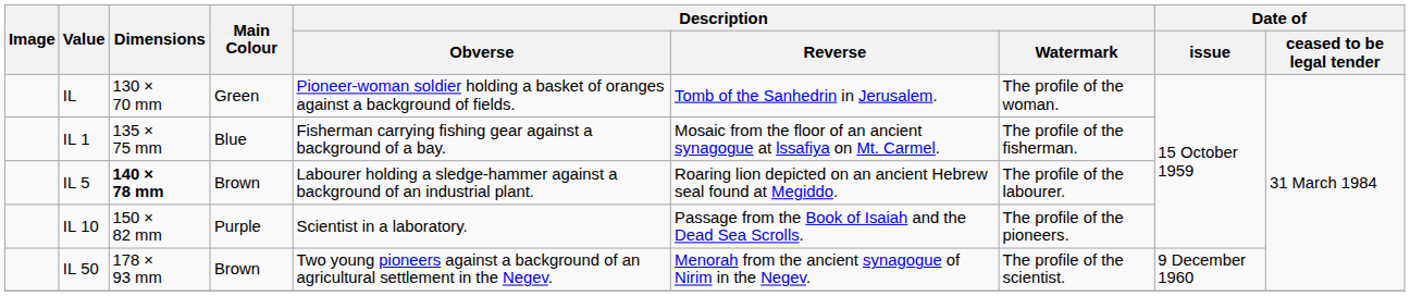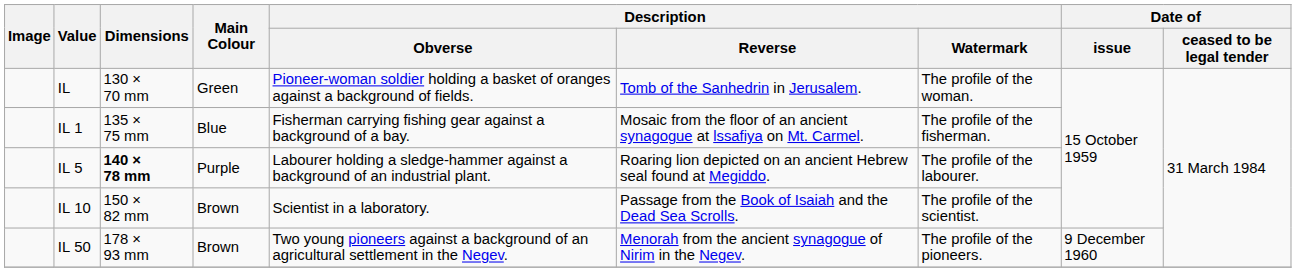IL 5 | Main Colour: Brown -> Purple
IL 10 | Main Colour: Purple -> Brown
IL 10 | Description / Watermark: The profile of the pioneers. -> The profile of the scientist.
IL 50 | Description / Watermark: The profile of the scientist. -> The profile of the pioneers.
